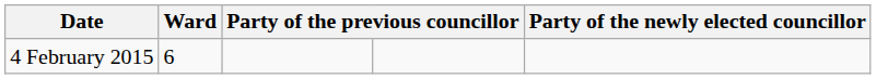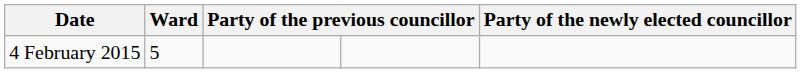4 February 2015 | Ward: 6 -> 5
